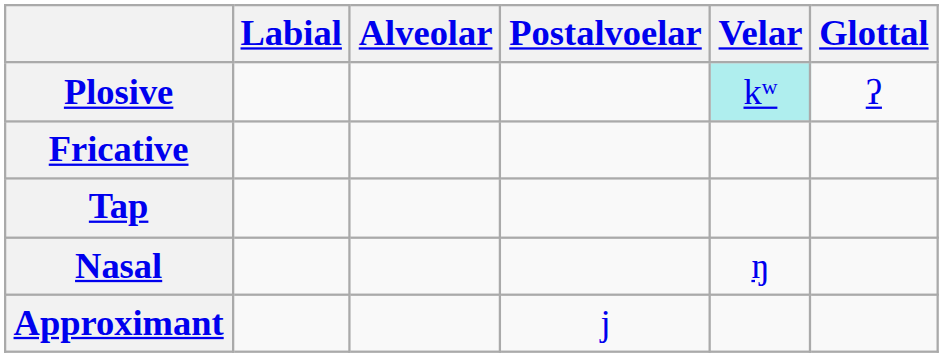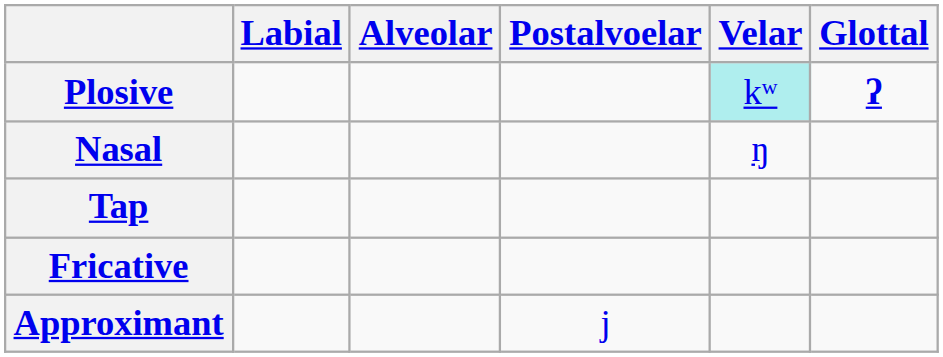Plosive | Glottal: normal -> bold
rows swapped: Nasal <-> Fricative
